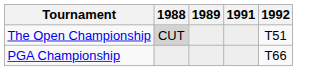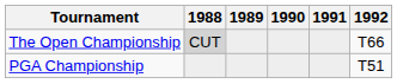+ column: 1990
The Open Championship | 1992: T51 -> T66
PGA Championship | 1992: T66 -> T51
